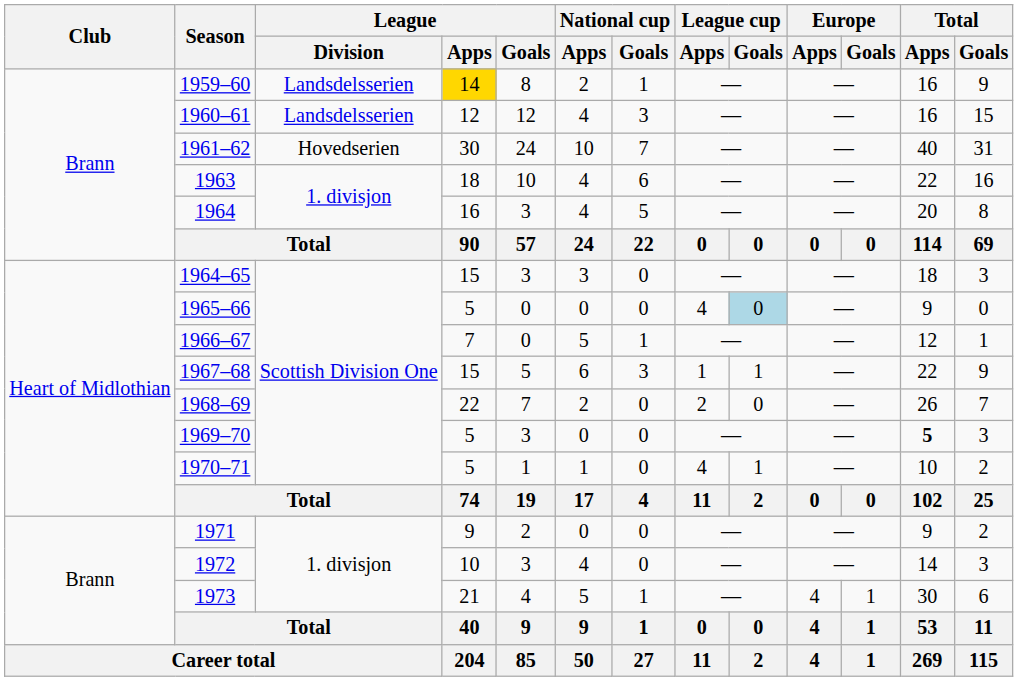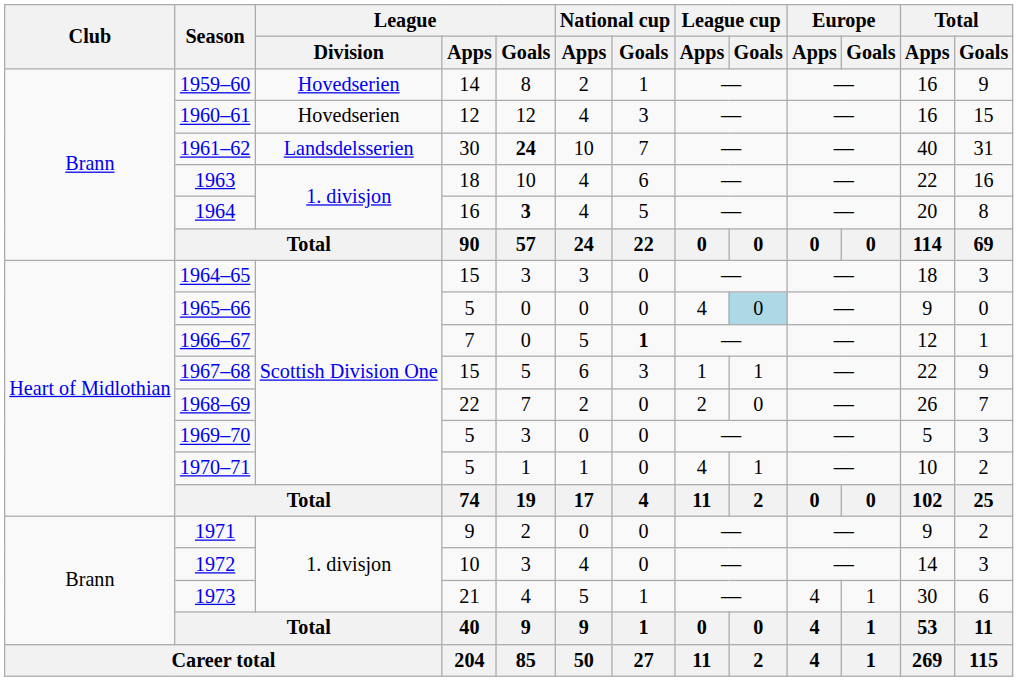1959–60 | League / Division: Landsdelsserien -> Hovedserien
1959–60 | League / Apps: gold background -> no background
1960–61 | League / Division: Landsdelsserien -> Hovedserien
1961–62 | League / Division: Hovedserien -> Landsdelsserien
1961–62 | League / Goals: normal -> bold
1964 | League / Goals: normal -> bold
1966–67 | National cup / Goals: normal -> bold
1969–70 | Total / Apps: bold -> normal
